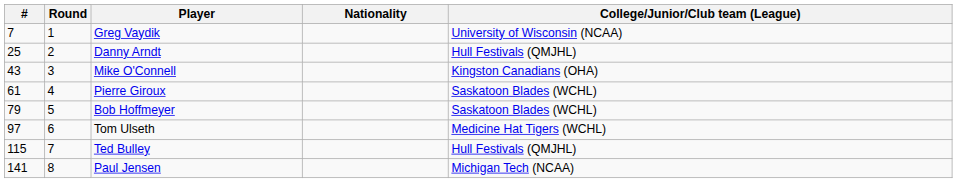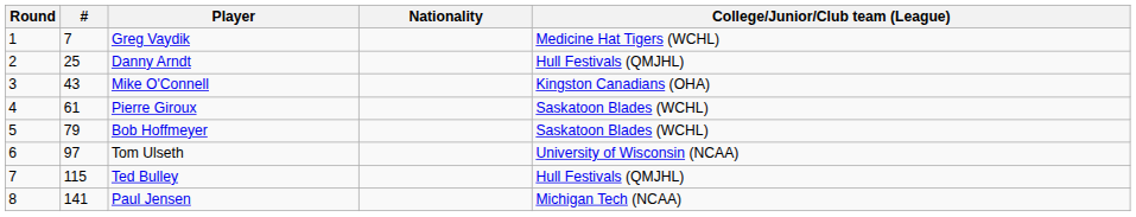columns swapped: Round <-> #
Greg Vaydik | College/Junior/Club team (League): University of Wisconsin (NCAA) -> Medicine Hat Tigers (WCHL)
Tom Ulseth | College/Junior/Club team (League): Medicine Hat Tigers (WCHL) -> University of Wisconsin (NCAA)
